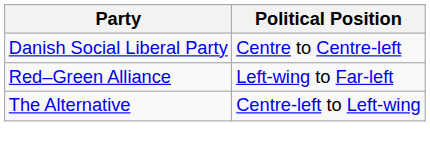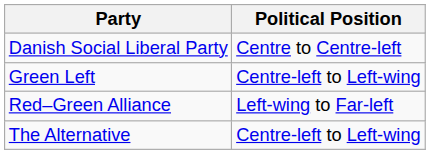+ row: Green Left | Centre-left to Left-wing
